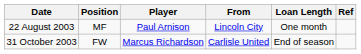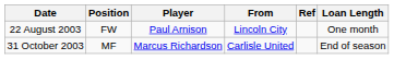columns swapped: Loan Length <-> Ref
22 August 2003 | Position: MF -> FW
31 October 2003 | Position: FW -> MF
